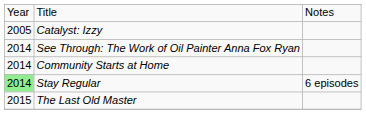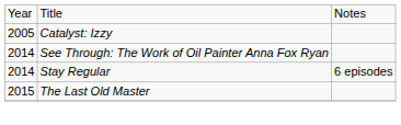- row: 2014 | Community Starts at Home
Stay Regular | column 1: lightgreen background -> no background
